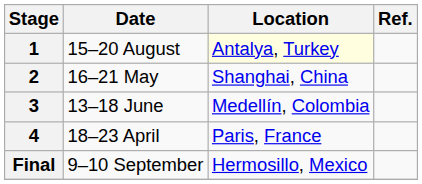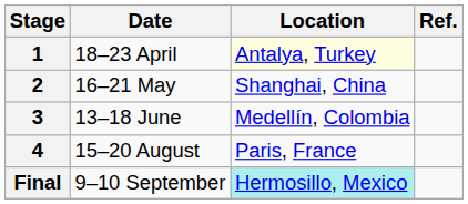1 | Date: 15–20 August -> 18–23 April
4 | Date: 18–23 April -> 15–20 August
Final | Location: no background -> paleturquoise background
